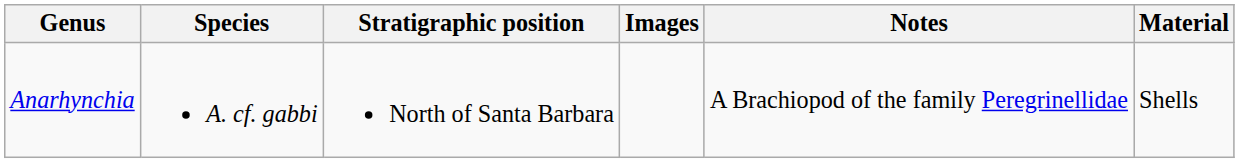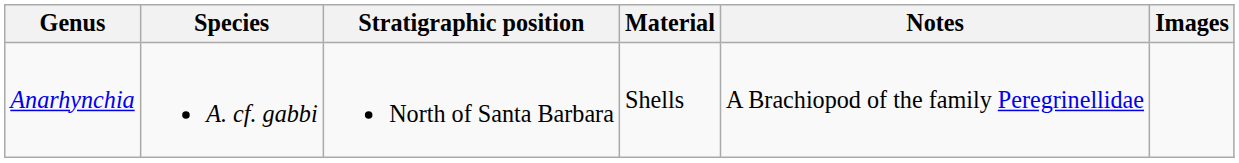columns swapped: Material <-> Images
